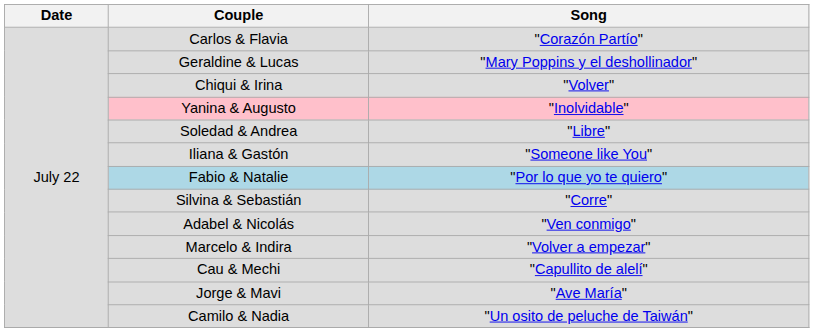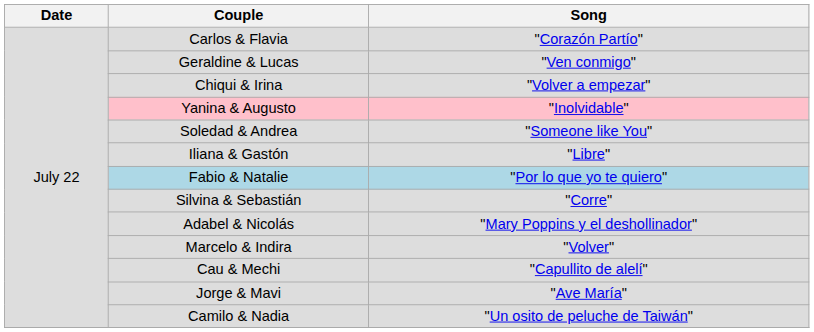Geraldine & Lucas | Song: "Mary Poppins y el deshollinador" -> "Ven conmigo"
Chiqui & Irina | Song: "Volver" -> "Volver a empezar"
Soledad & Andrea | Song: "Libre" -> "Someone like You"
Iliana & Gastón | Song: "Someone like You" -> "Libre"
Adabel & Nicolás | Song: "Ven conmigo" -> "Mary Poppins y el deshollinador"
Marcelo & Indira | Song: "Volver a empezar" -> "Volver"
